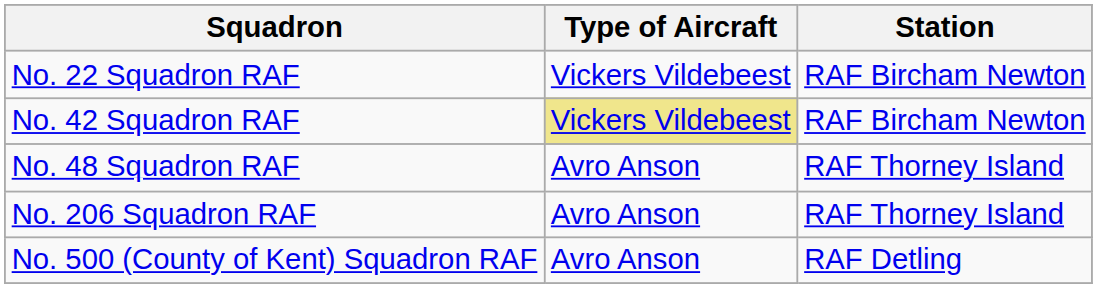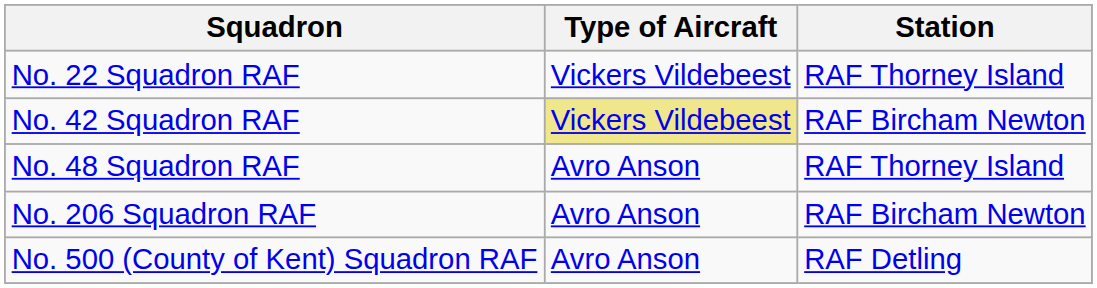No. 22 Squadron RAF | Station: RAF Bircham Newton -> RAF Thorney Island
No. 206 Squadron RAF | Station: RAF Thorney Island -> RAF Bircham Newton
